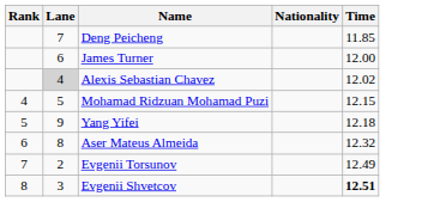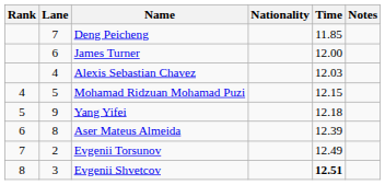+ column: Notes
Alexis Sebastian Chavez | Lane: lightgrey background -> no background
Alexis Sebastian Chavez | Time: 12.02 -> 12.03
Aser Mateus Almeida | Time: 12.32 -> 12.39
